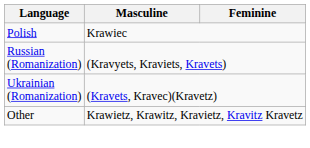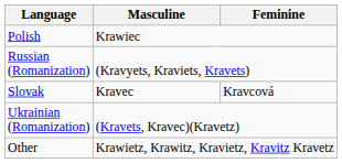+ row: Slovak | Kravec | Kravcová
